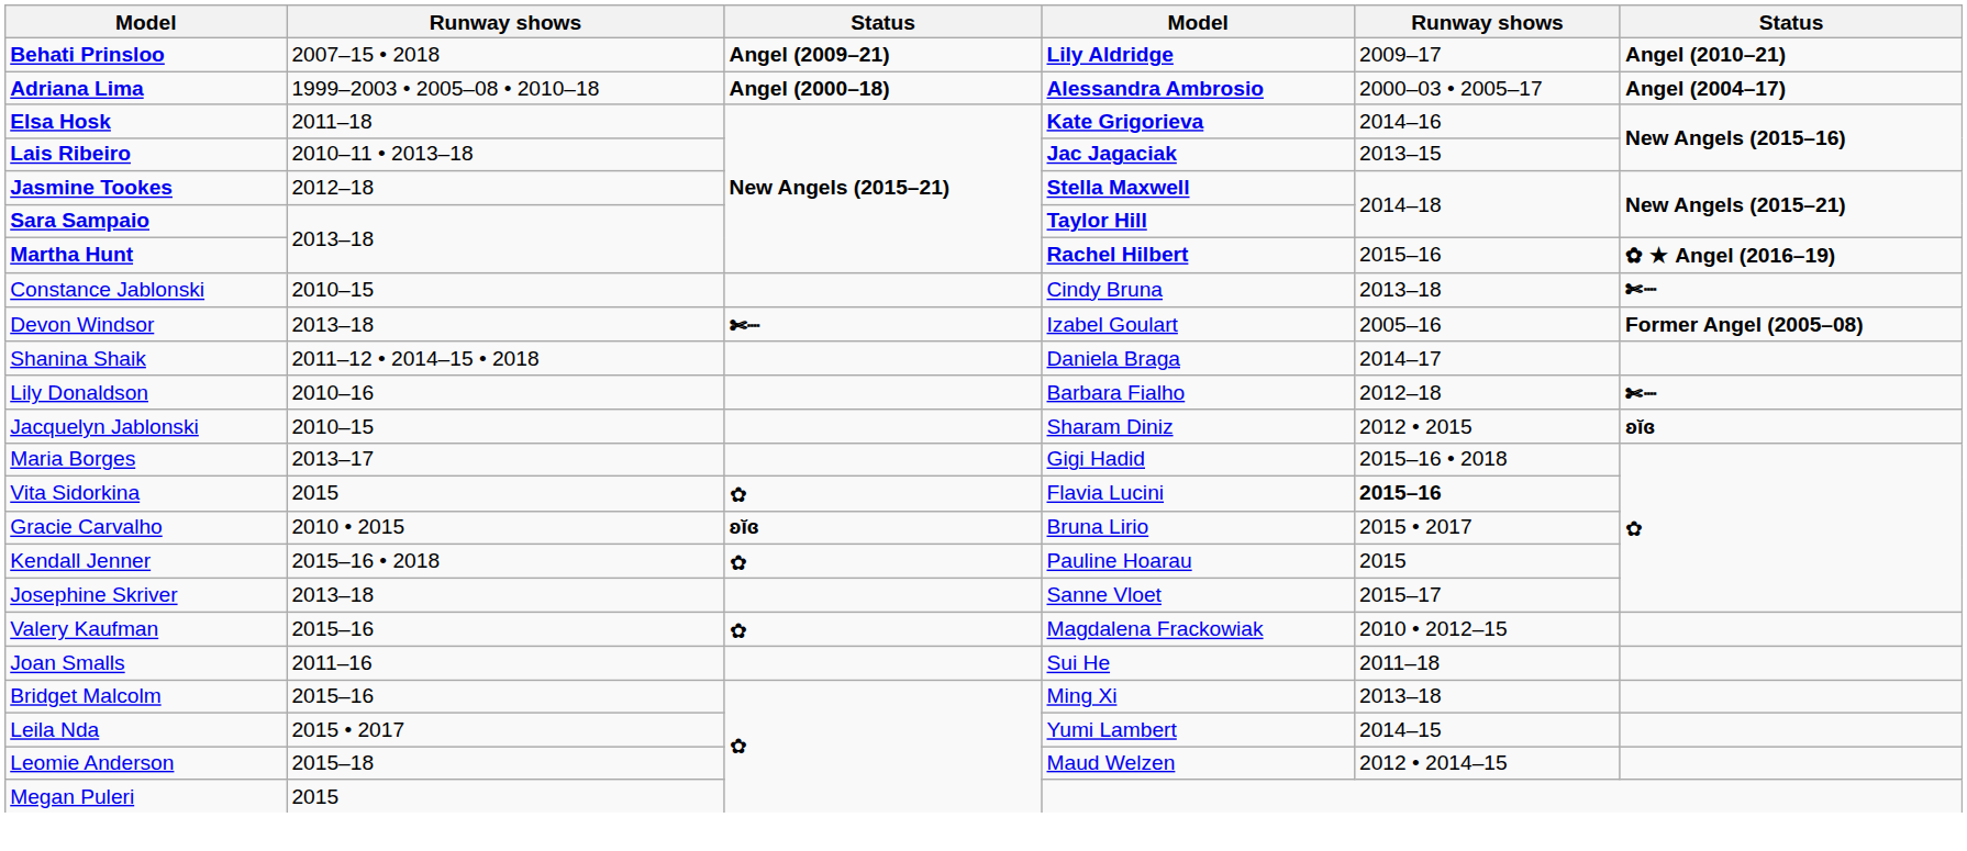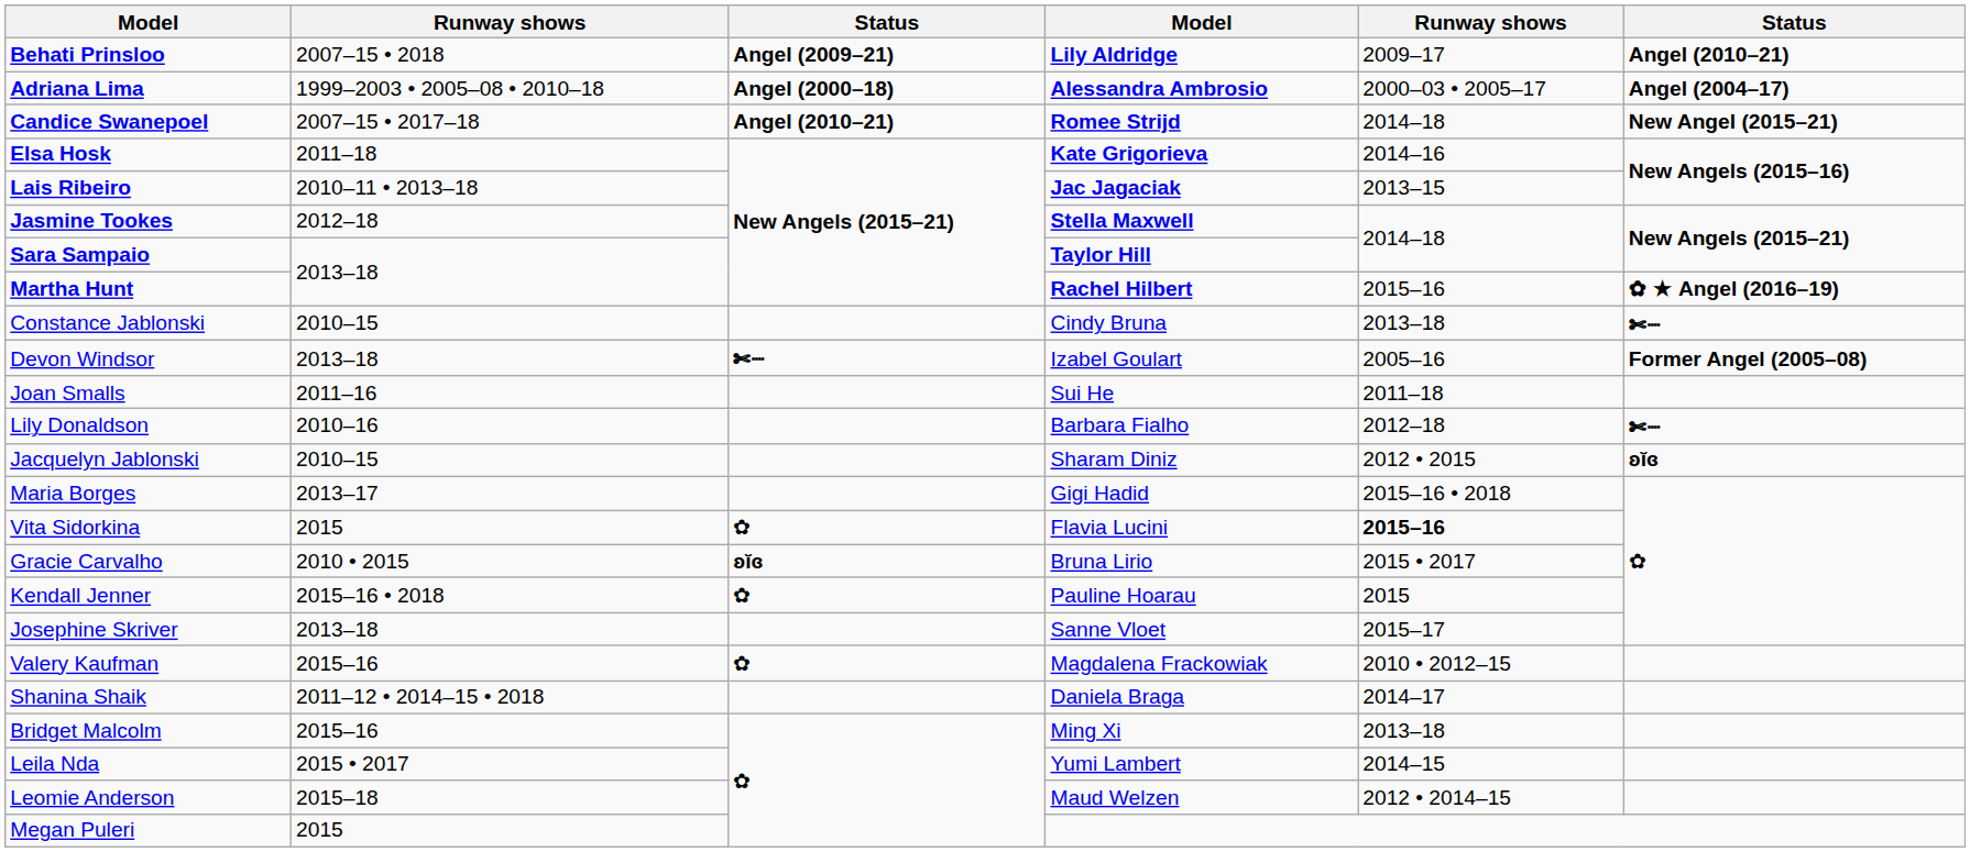+ row: Candice Swanepoel | 2007–15 • 2017–18 | Angel (2010–21) | Romee Strijd | 2014–18 | New Angel (2015–21)
rows swapped: Joan Smalls <-> Shanina Shaik
